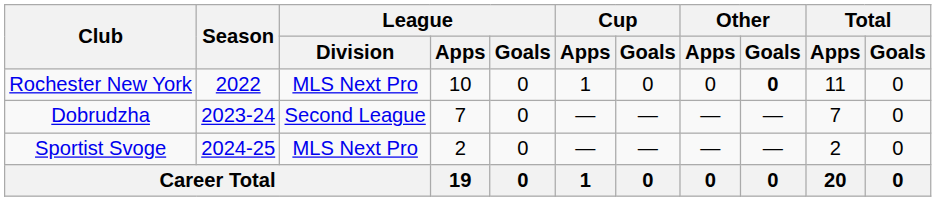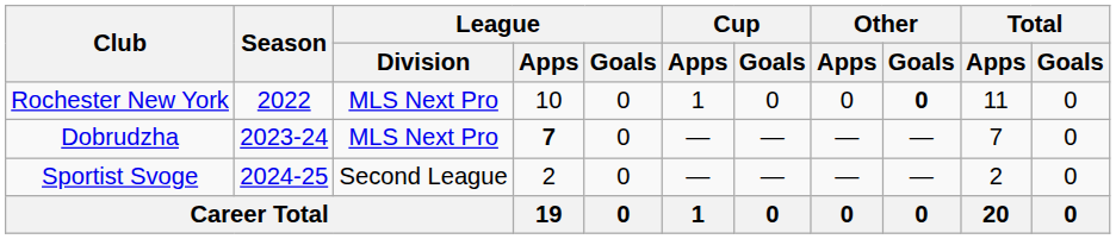Dobrudzha | League / Division: Second League -> MLS Next Pro
Dobrudzha | League / Apps: normal -> bold
Sportist Svoge | League / Division: MLS Next Pro -> Second League
